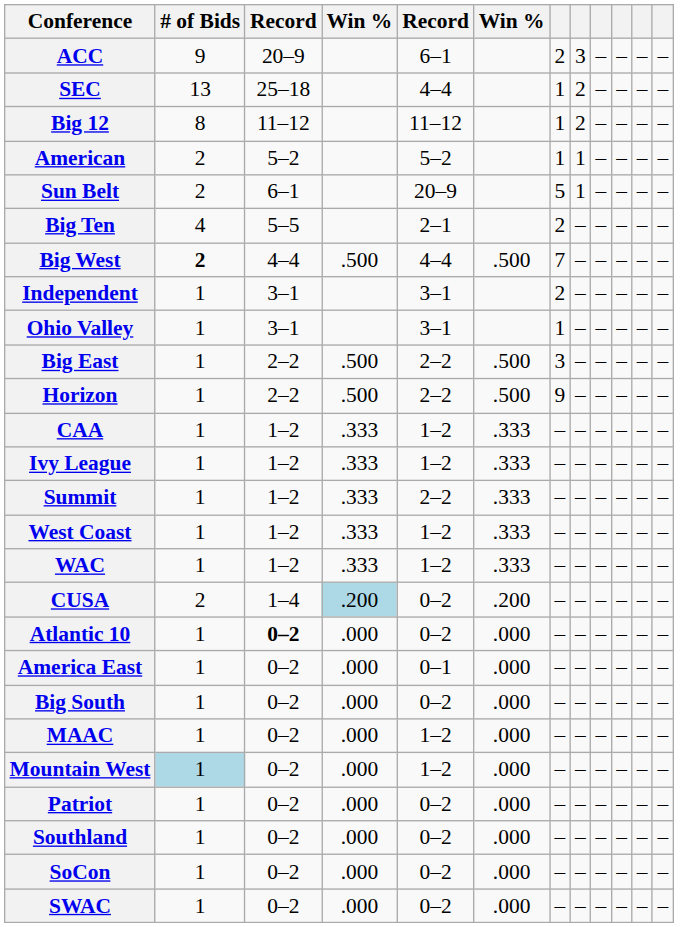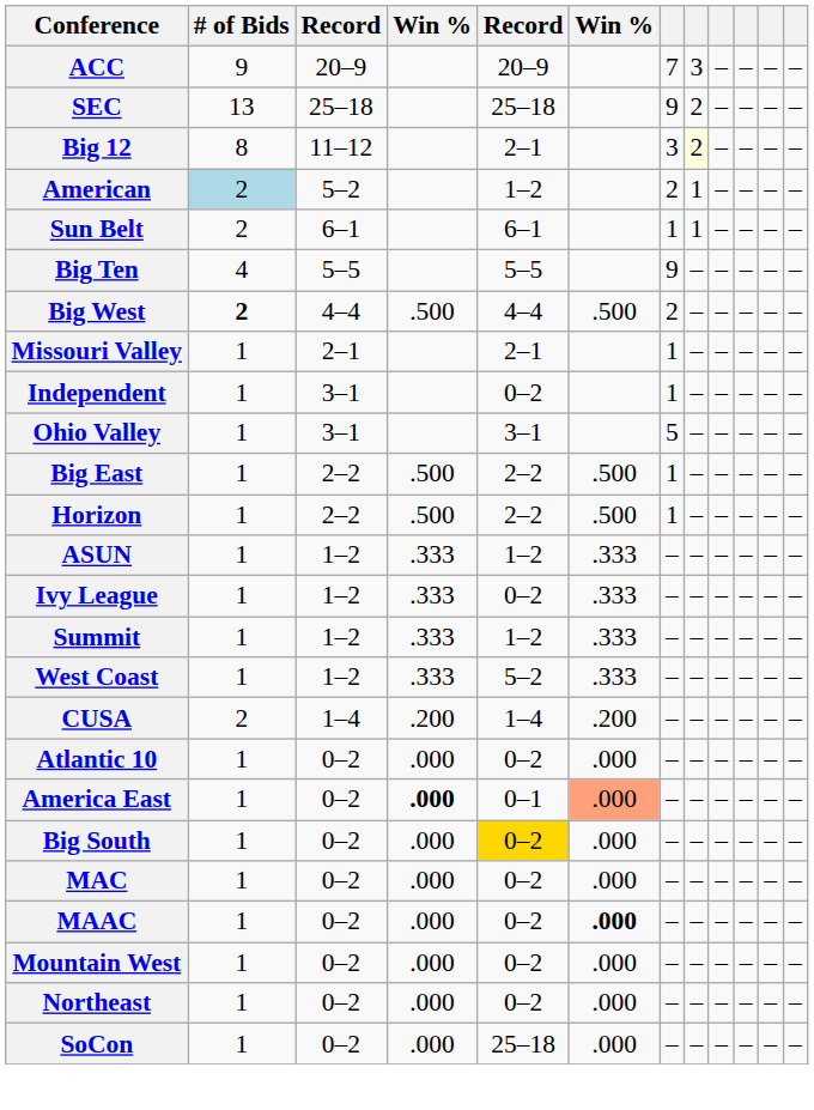ACC | column 5: 6–1 -> 20–9
ACC | column 7: 2 -> 7
SEC | column 5: 4–4 -> 25–18
SEC | column 7: 1 -> 9
Big 12 | column 5: 11–12 -> 2–1
Big 12 | column 7: 1 -> 3
Big 12 | column 8: no background -> lightyellow background
American | # of Bids: no background -> lightblue background
American | column 5: 5–2 -> 1–2
American | column 7: 1 -> 2
Sun Belt | column 5: 20–9 -> 6–1
Sun Belt | column 7: 5 -> 1
Big Ten | column 5: 2–1 -> 5–5
Big Ten | column 7: 2 -> 9
Big West | column 7: 7 -> 2
+ row: Missouri Valley | 1 | 2–1 | 2–1 | 1 | – | – | – | – | –
Independent | column 5: 3–1 -> 0–2
Independent | column 7: 2 -> 1
Ohio Valley | column 7: 1 -> 5
Big East | column 7: 3 -> 1
Horizon | column 7: 9 -> 1
+ row: ASUN | 1 | 1–2 | .333 | 1–2 | .333 | – | – | – | – | – | –
- row: CAA | 1 | 1–2 | .333 | 1–2 | .333 | – | – | – | – | – | –
Ivy League | column 5: 1–2 -> 0–2
Summit | column 5: 2–2 -> 1–2
West Coast | column 5: 1–2 -> 5–2
- row: WAC | 1 | 1–2 | .333 | 1–2 | .333 | – | – | – | – | – | –
CUSA | column 4: lightblue background -> no background
CUSA | column 5: 0–2 -> 1–4
Atlantic 10 | column 3: bold -> normal
America East | column 4: normal -> bold
America East | column 6: no background -> lightsalmon background
Big South | column 5: no background -> gold background
+ row: MAC | 1 | 0–2 | .000 | 0–2 | .000 | – | – | – | – | – | –
MAAC | column 5: 1–2 -> 0–2
MAAC | column 6: normal -> bold
Mountain West | # of Bids: lightblue background -> no background
Mountain West | column 5: 1–2 -> 0–2
+ row: Northeast | 1 | 0–2 | .000 | 0–2 | .000 | – | – | – | – | – | –
- row: Patriot | 1 | 0–2 | .000 | 0–2 | .000 | – | – | – | – | – | –
- row: Southland | 1 | 0–2 | .000 | 0–2 | .000 | – | – | – | – | – | –
SoCon | column 5: 0–2 -> 25–18
- row: SWAC | 1 | 0–2 | .000 | 0–2 | .000 | – | – | – | – | – | –
